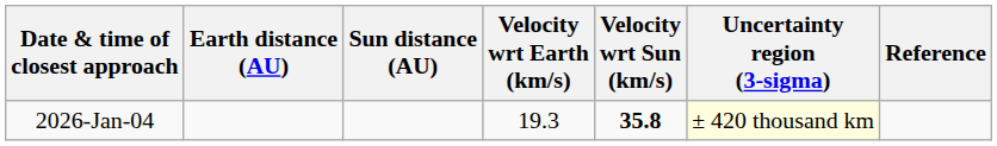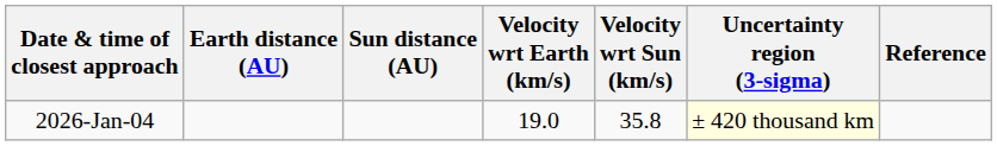2026-Jan-04 | Velocity wrt Earth (km/s): 19.3 -> 19.0
2026-Jan-04 | Velocity wrt Sun (km/s): bold -> normal
